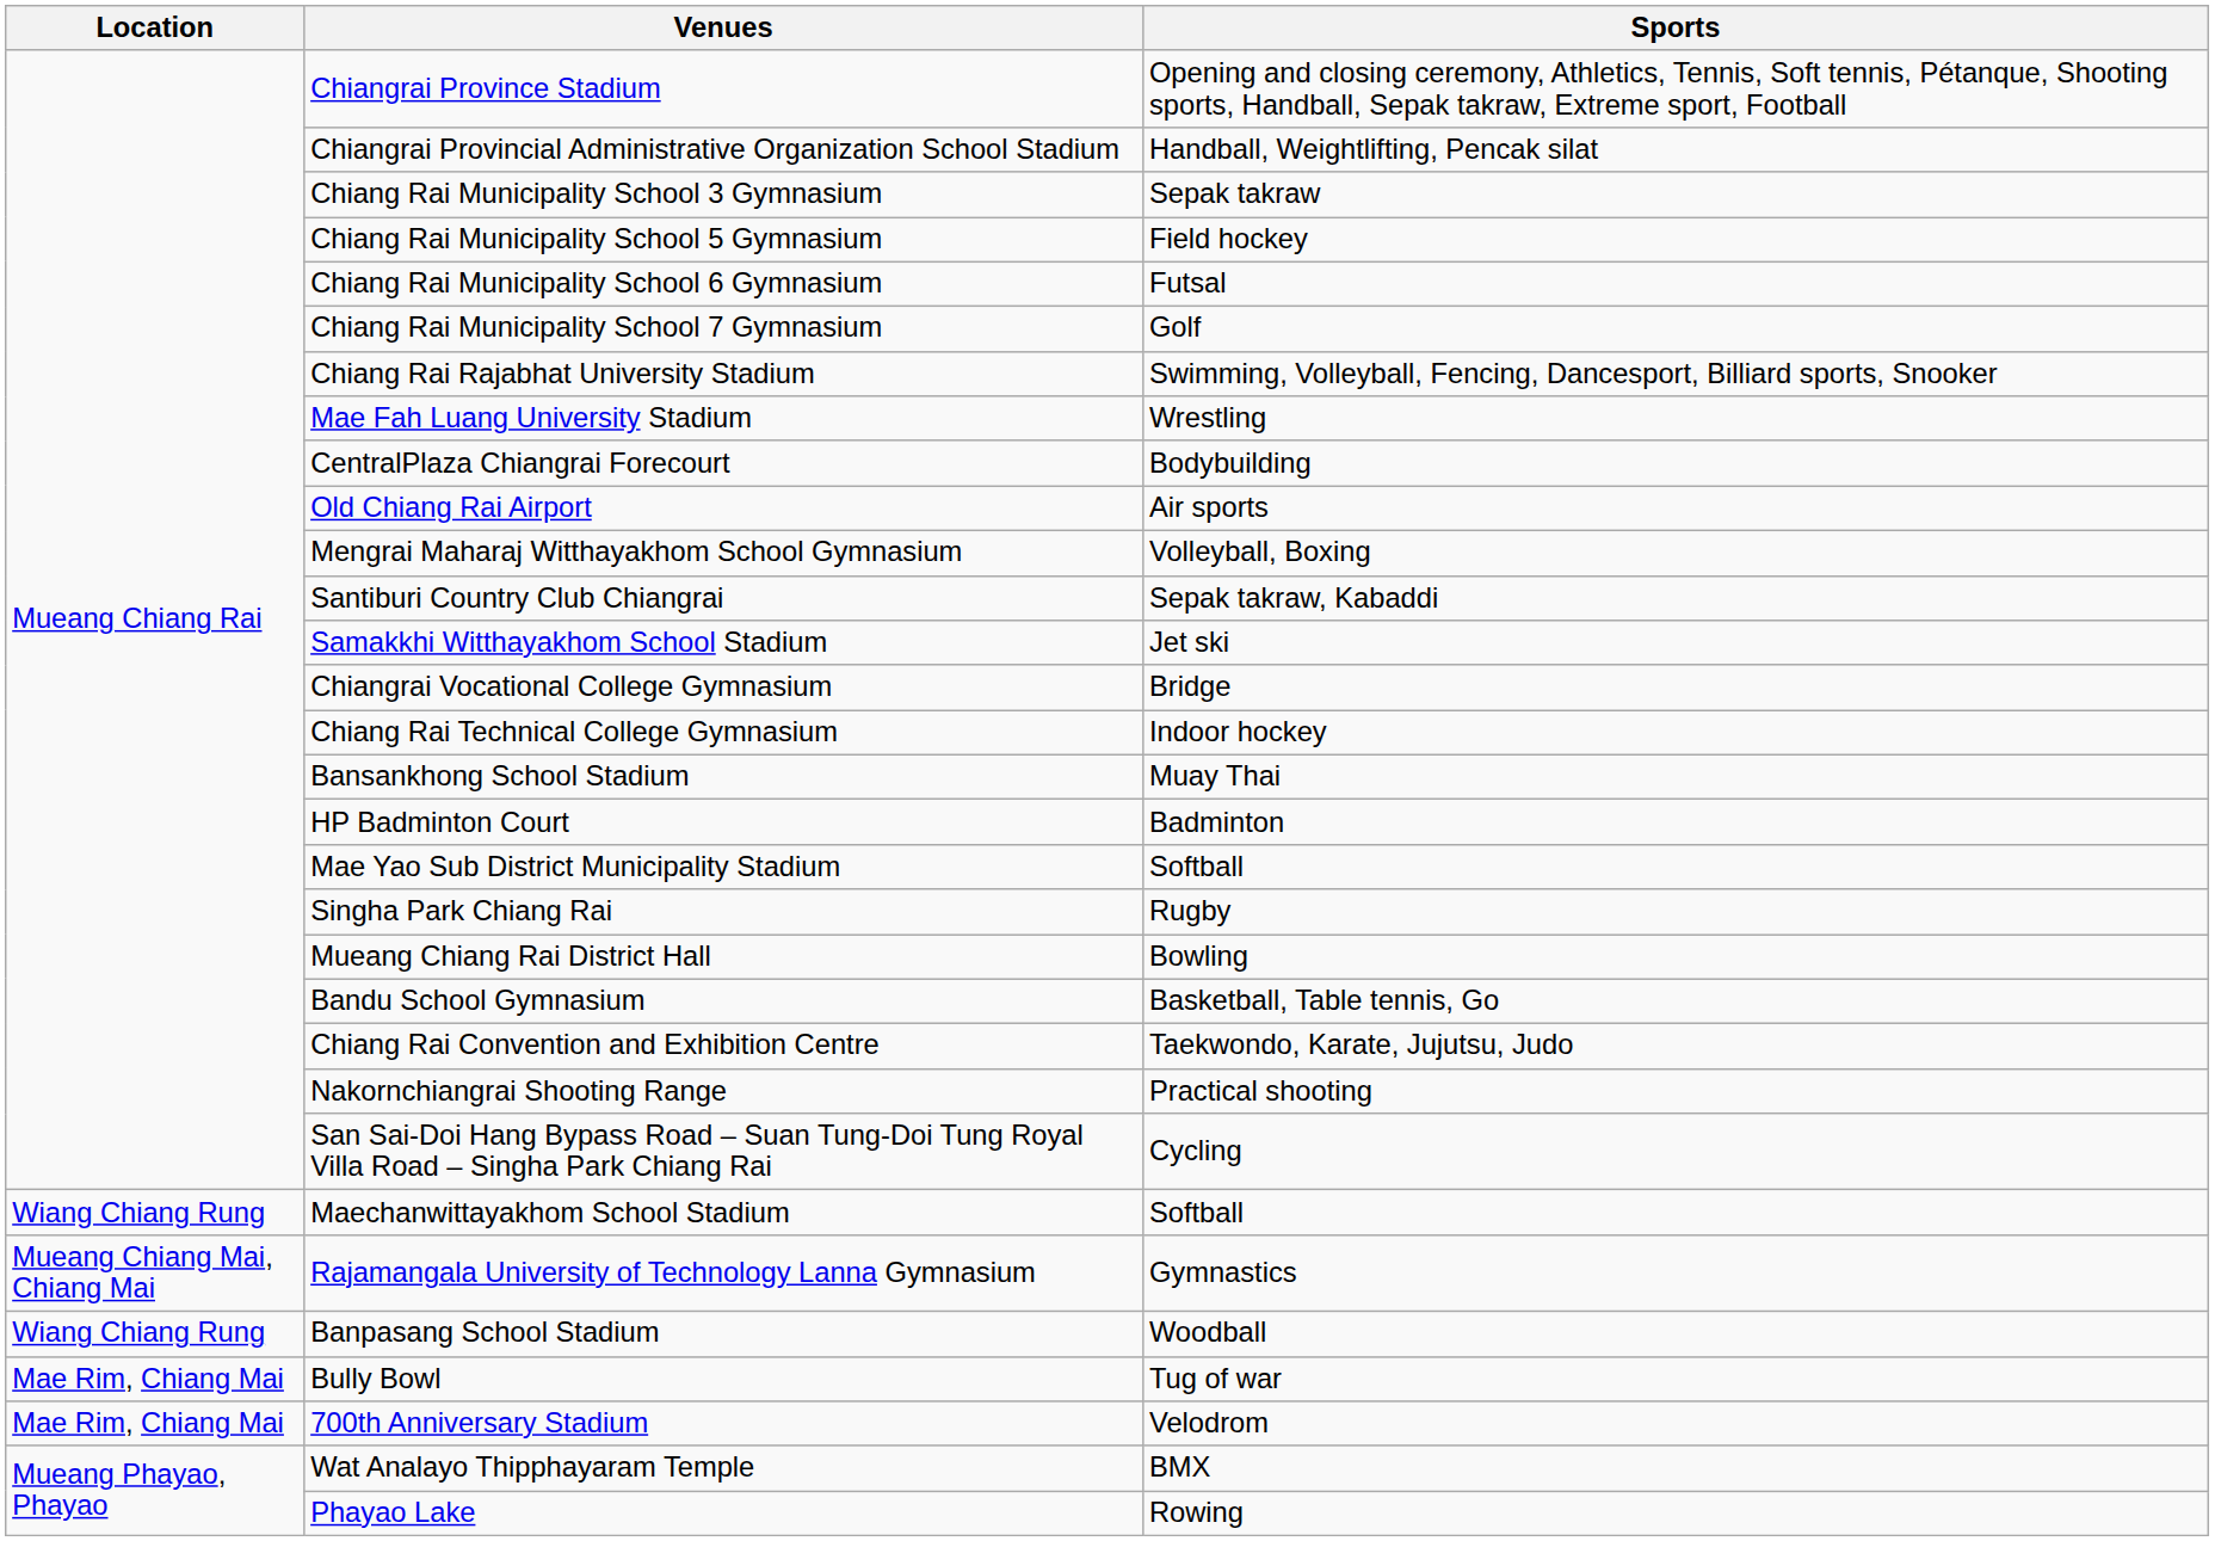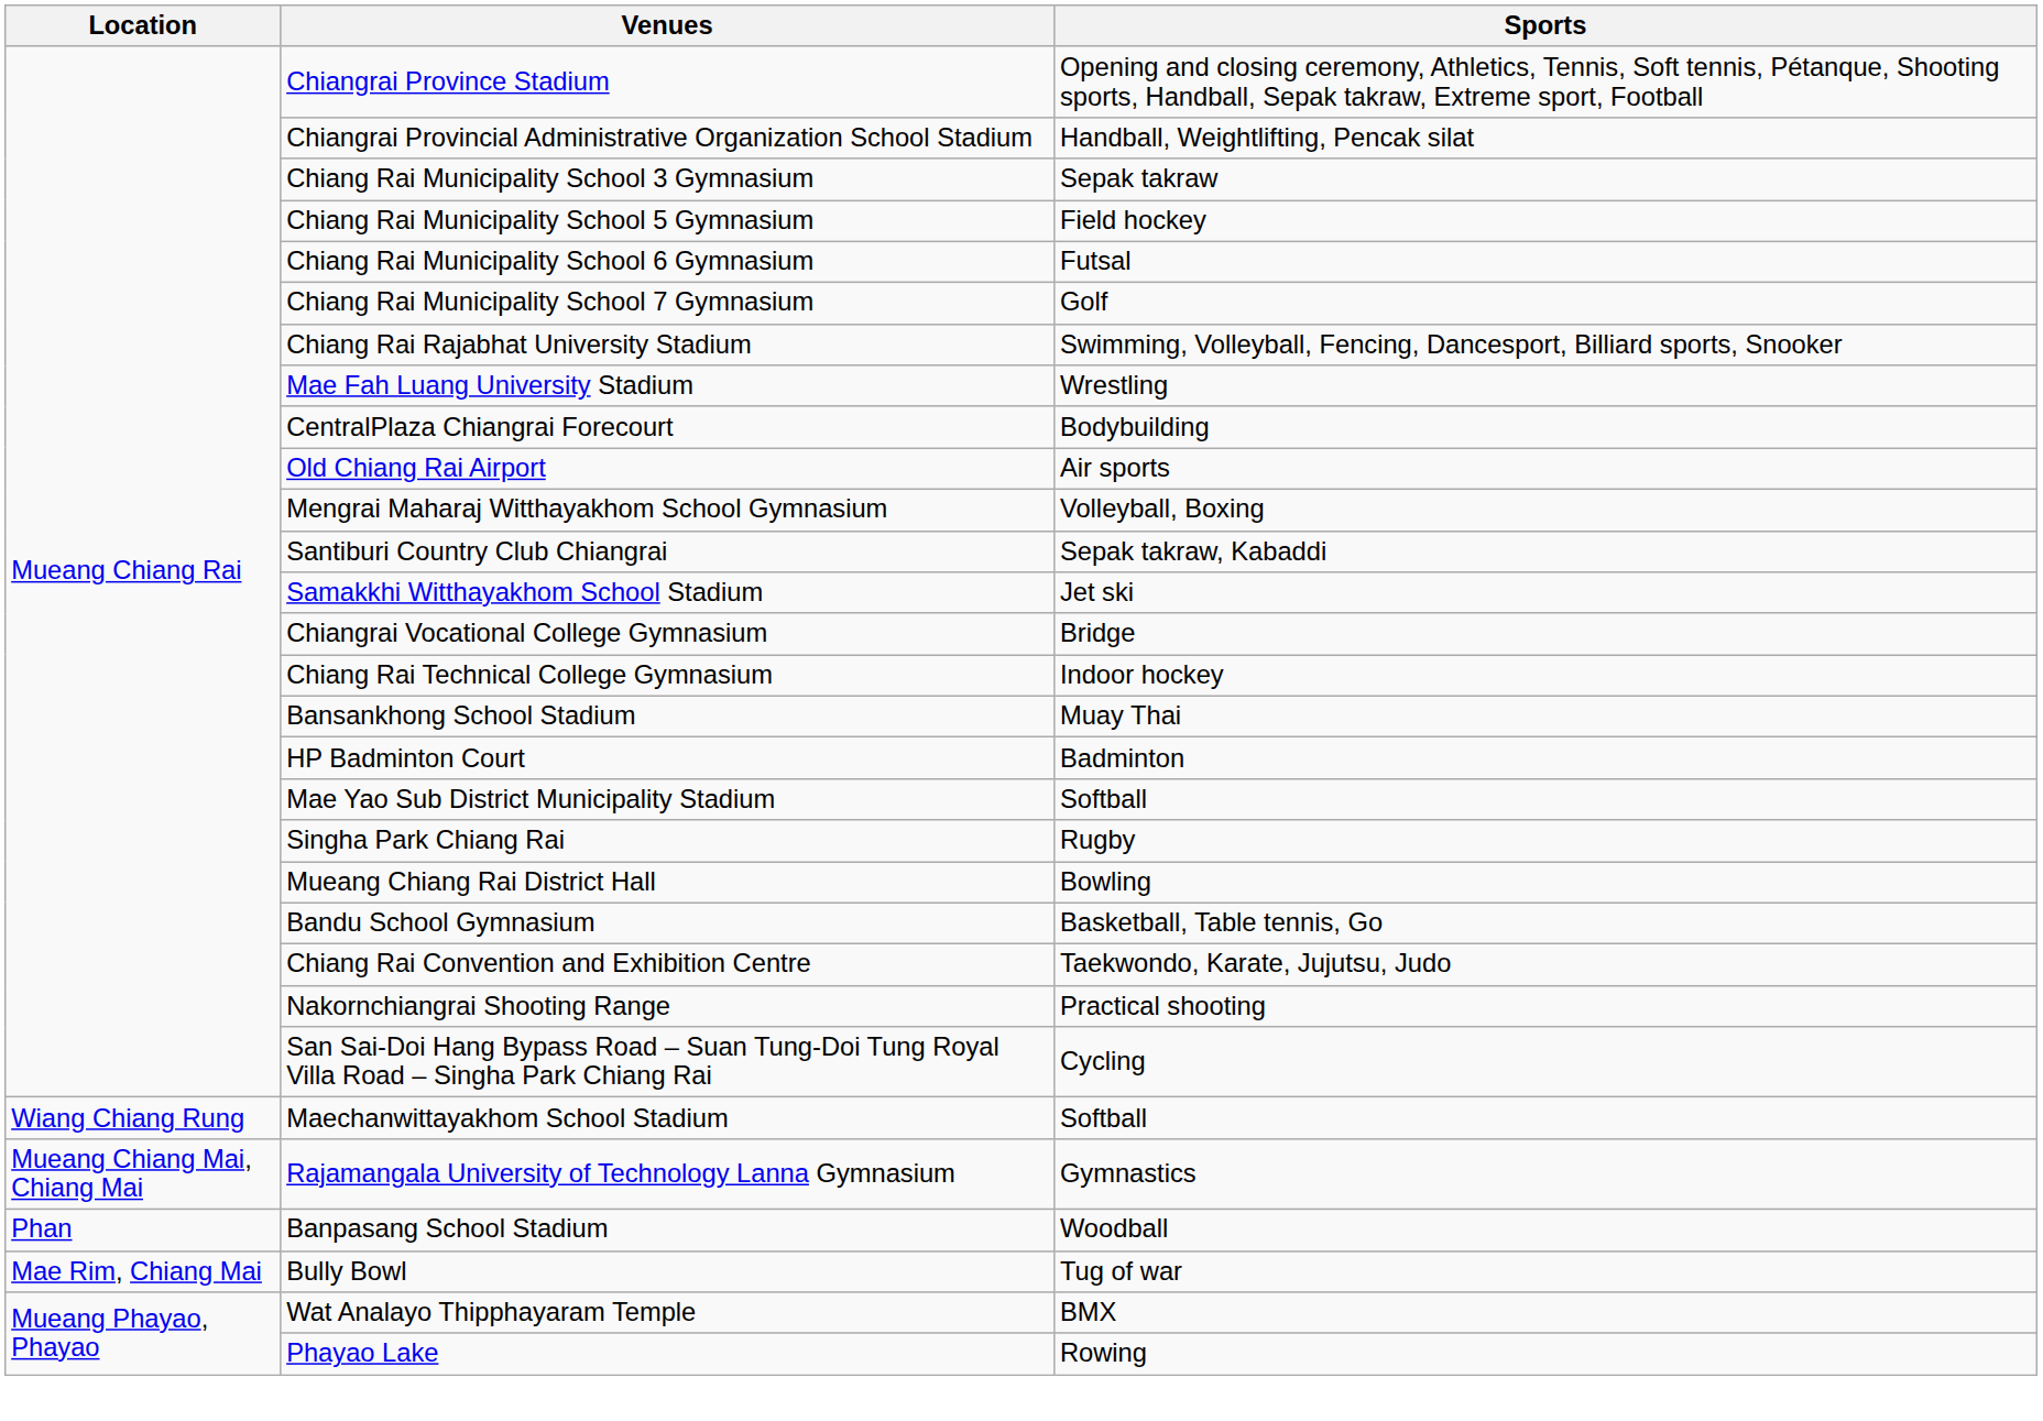Banpasang School Stadium | Location: Wiang Chiang Rung -> Phan
- row: Mae Rim, Chiang Mai | 700th Anniversary Stadium | Velodrom
